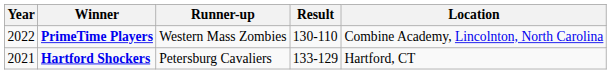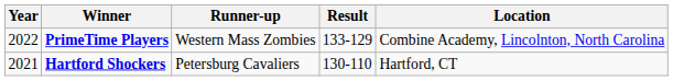PrimeTime Players | Result: 130-110 -> 133-129
Hartford Shockers | Result: 133-129 -> 130-110
